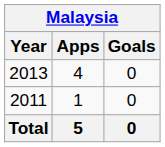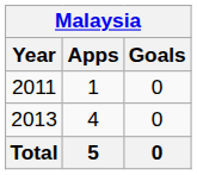rows swapped: 2011 <-> 2013
